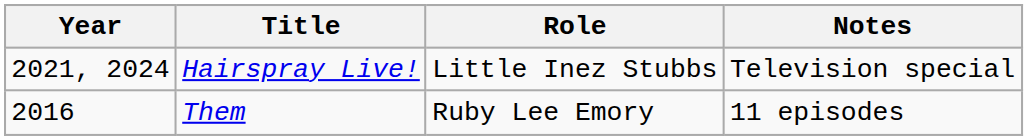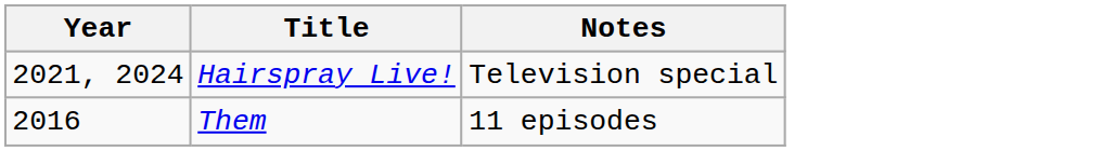- column: Role | Little Inez Stubbs | Ruby Lee Emory
